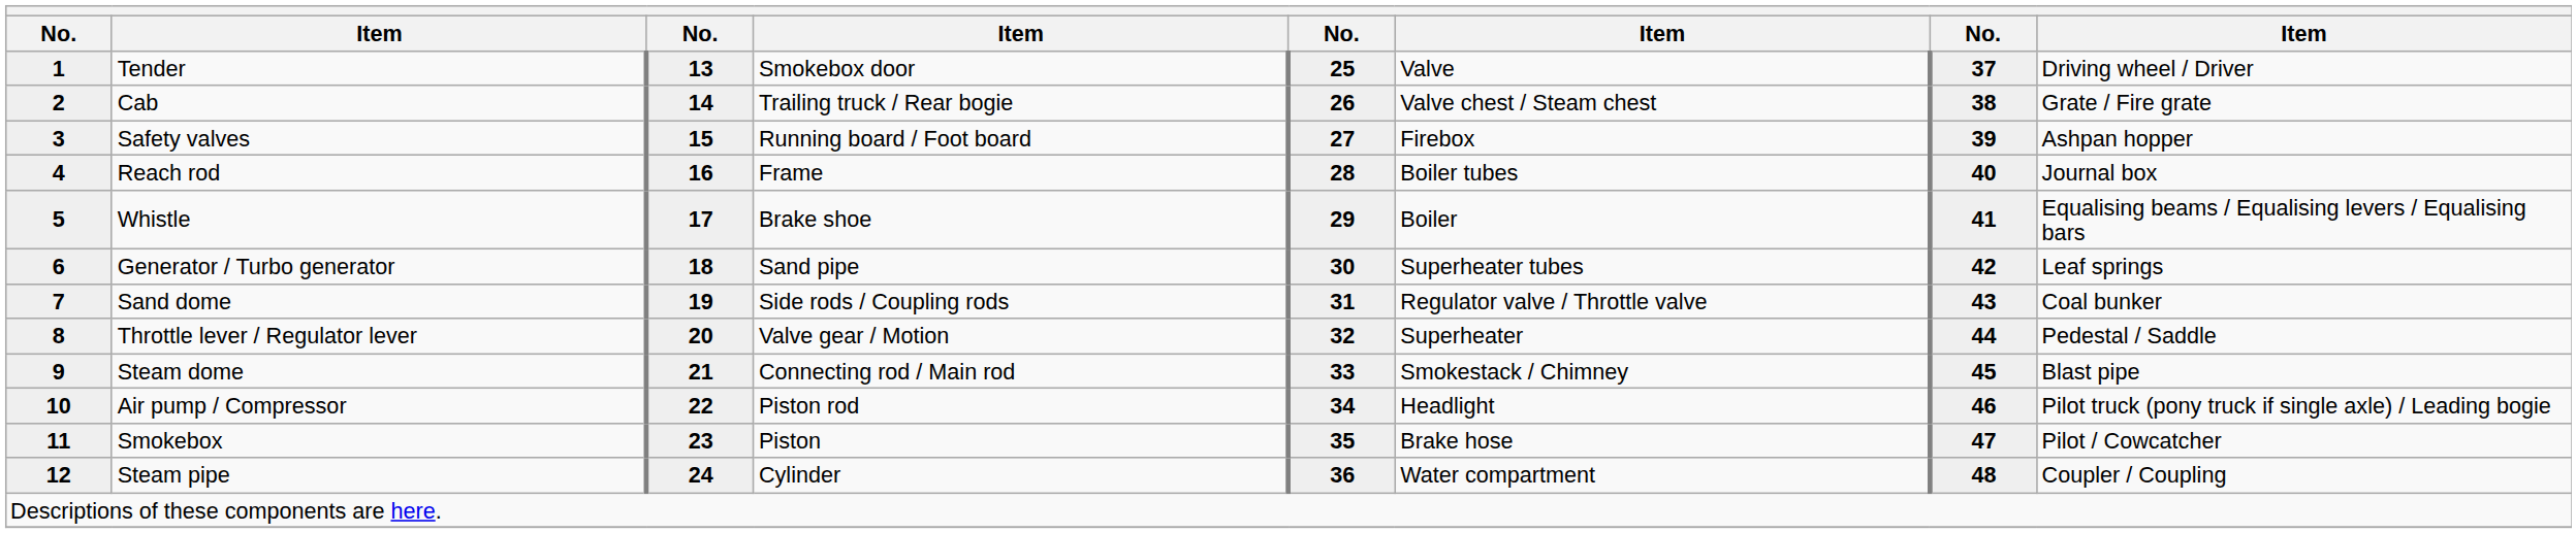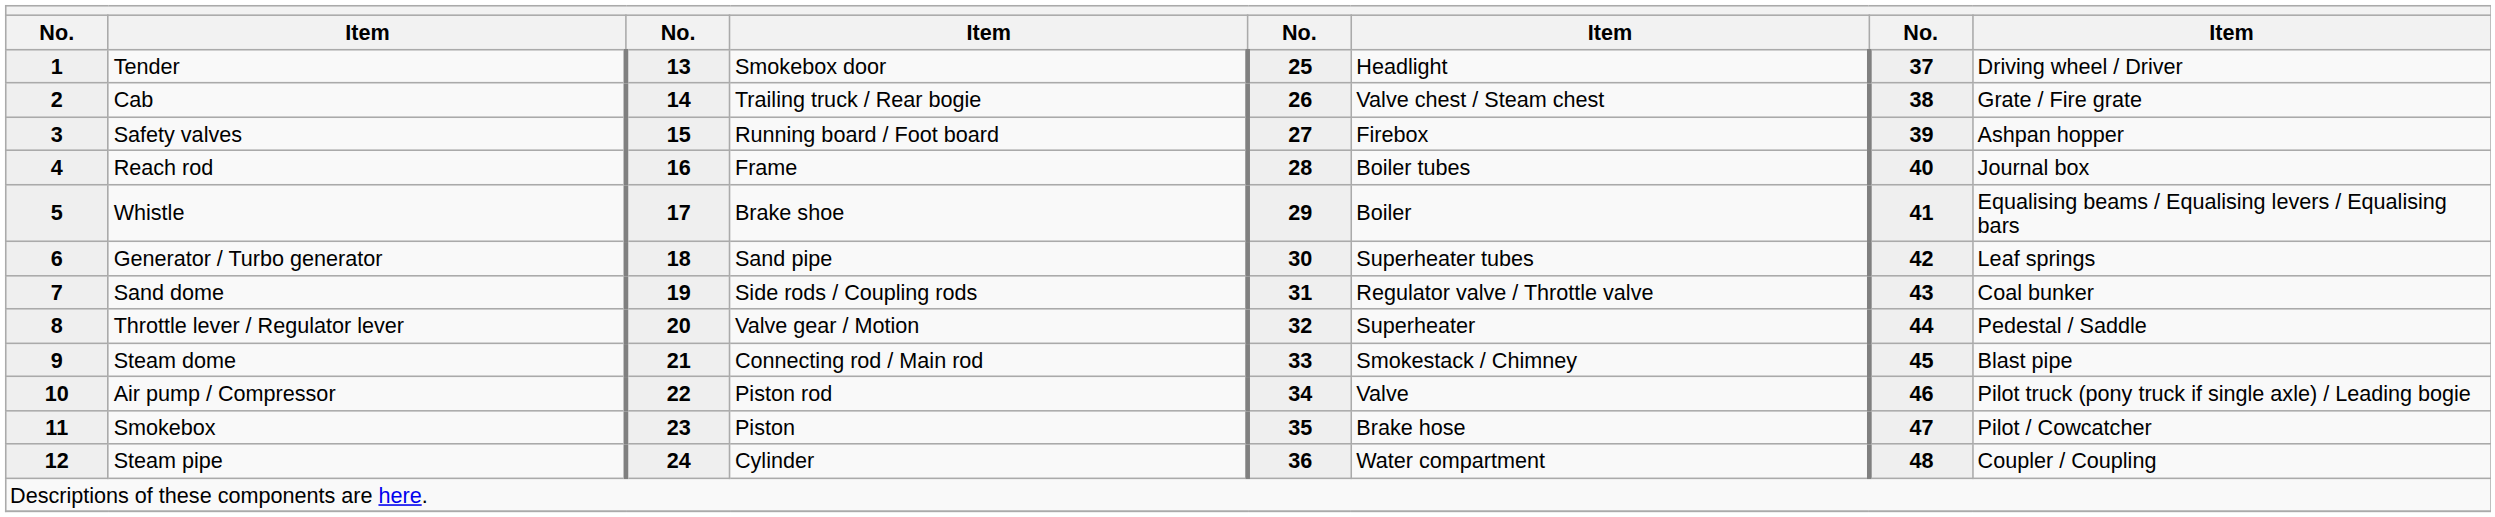1 | column 6: Valve -> Headlight
10 | column 6: Headlight -> Valve
